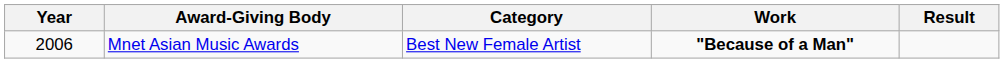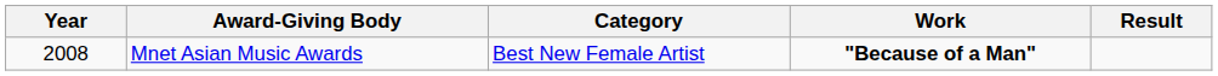Mnet Asian Music Awards | Year: 2006 -> 2008
